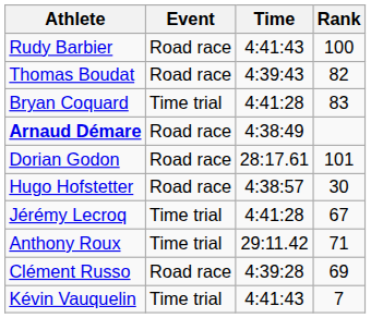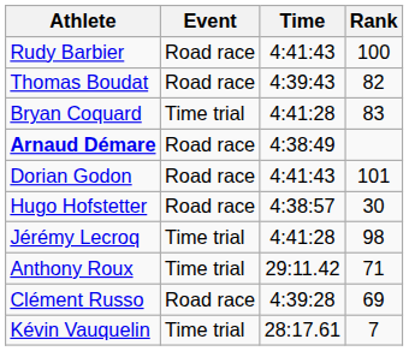Dorian Godon | Time: 28:17.61 -> 4:41:43
Jérémy Lecroq | Rank: 67 -> 98
Kévin Vauquelin | Time: 4:41:43 -> 28:17.61
